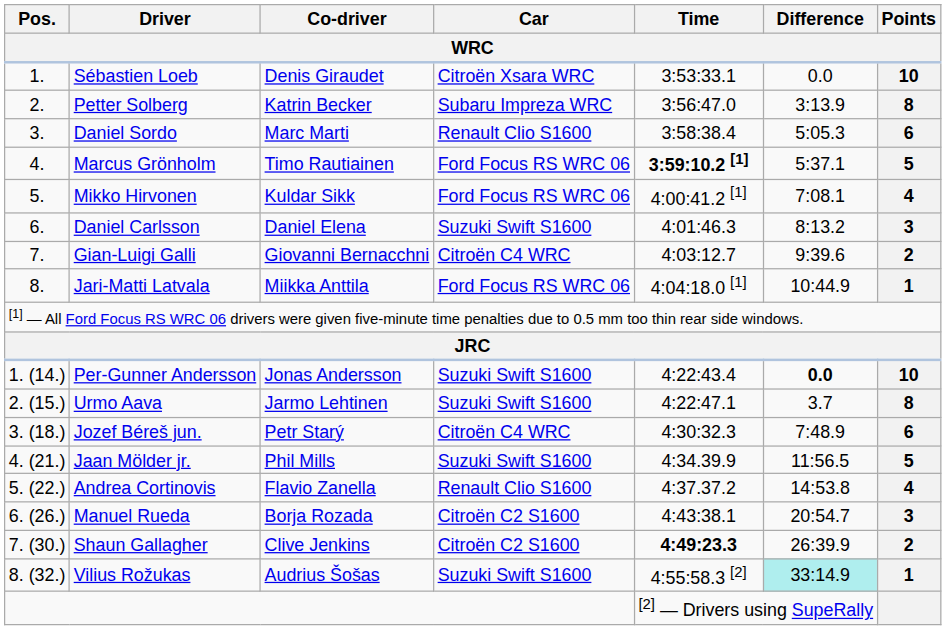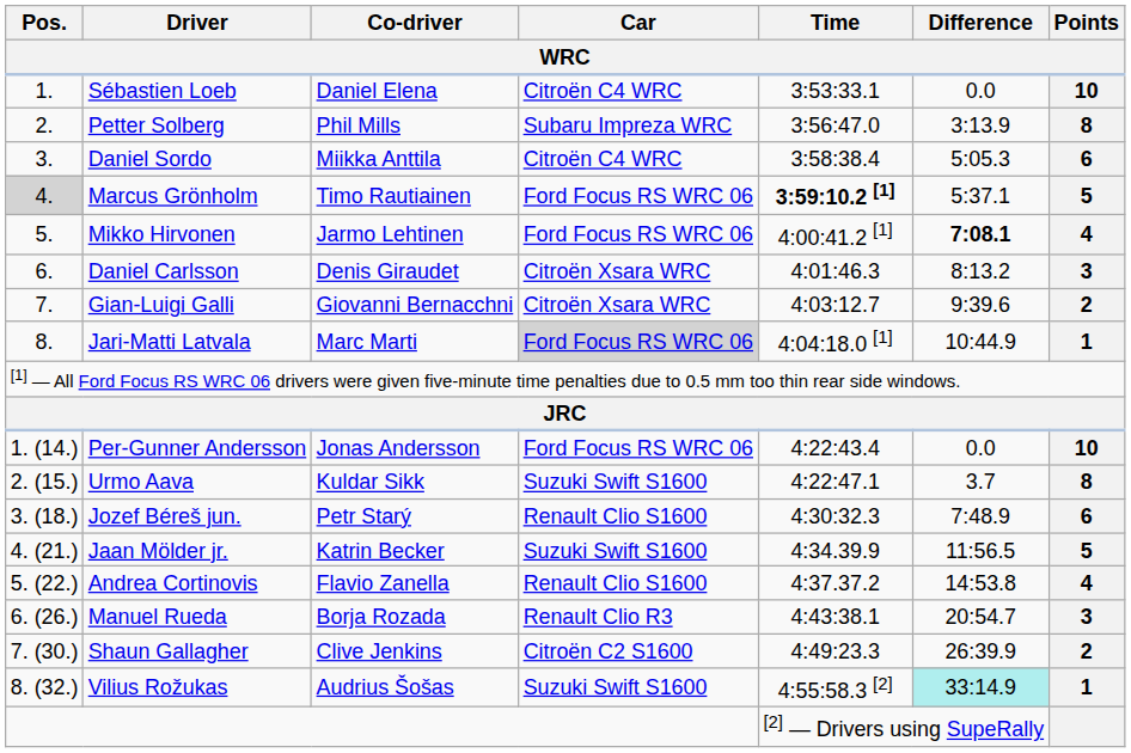Sébastien Loeb | Co-driver: Denis Giraudet -> Daniel Elena
Sébastien Loeb | Car: Citroën Xsara WRC -> Citroën C4 WRC
Petter Solberg | Co-driver: Katrin Becker -> Phil Mills
Daniel Sordo | Co-driver: Marc Marti -> Miikka Anttila
Daniel Sordo | Car: Renault Clio S1600 -> Citroën C4 WRC
Marcus Grönholm | Pos.: no background -> lightgrey background
Mikko Hirvonen | Co-driver: Kuldar Sikk -> Jarmo Lehtinen
Mikko Hirvonen | Difference: normal -> bold
Daniel Carlsson | Co-driver: Daniel Elena -> Denis Giraudet
Daniel Carlsson | Car: Suzuki Swift S1600 -> Citroën Xsara WRC
Gian-Luigi Galli | Car: Citroën C4 WRC -> Citroën Xsara WRC
Jari-Matti Latvala | Co-driver: Miikka Anttila -> Marc Marti
Jari-Matti Latvala | Car: no background -> lightgrey background
Per-Gunner Andersson | Car: Suzuki Swift S1600 -> Ford Focus RS WRC 06
Per-Gunner Andersson | Difference: bold -> normal
Urmo Aava | Co-driver: Jarmo Lehtinen -> Kuldar Sikk
Jozef Béreš jun. | Car: Citroën C4 WRC -> Renault Clio S1600
Jaan Mölder jr. | Co-driver: Phil Mills -> Katrin Becker
Manuel Rueda | Car: Citroën C2 S1600 -> Renault Clio R3
Shaun Gallagher | Time: bold -> normal
